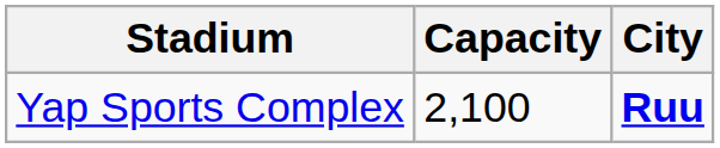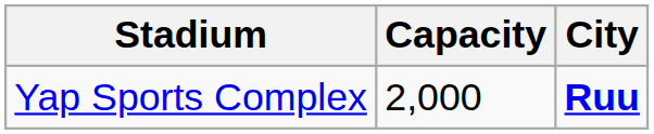Yap Sports Complex | Capacity: 2,100 -> 2,000
